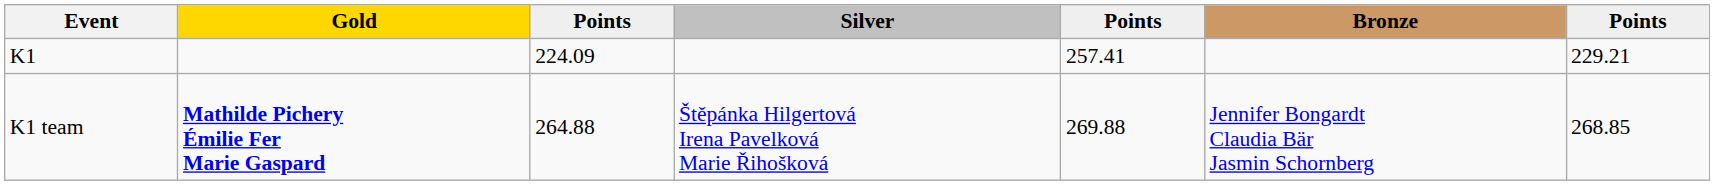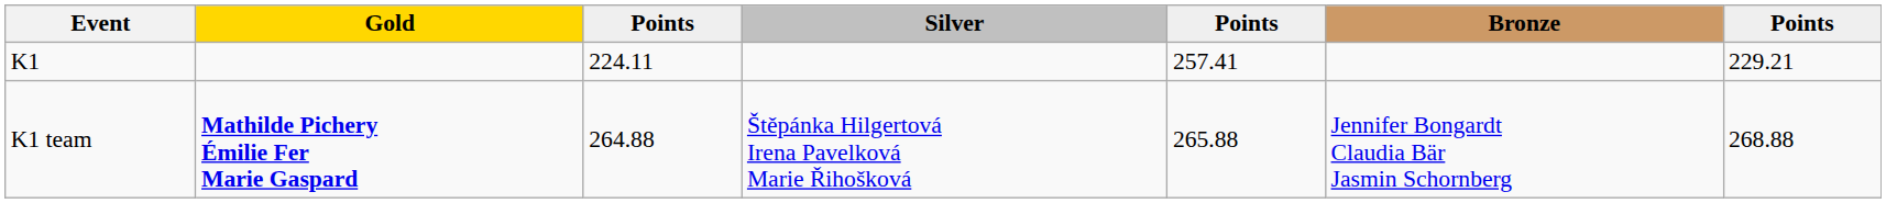K1 | column 3: 224.09 -> 224.11
K1 team | column 5: 269.88 -> 265.88
K1 team | column 7: 268.85 -> 268.88
